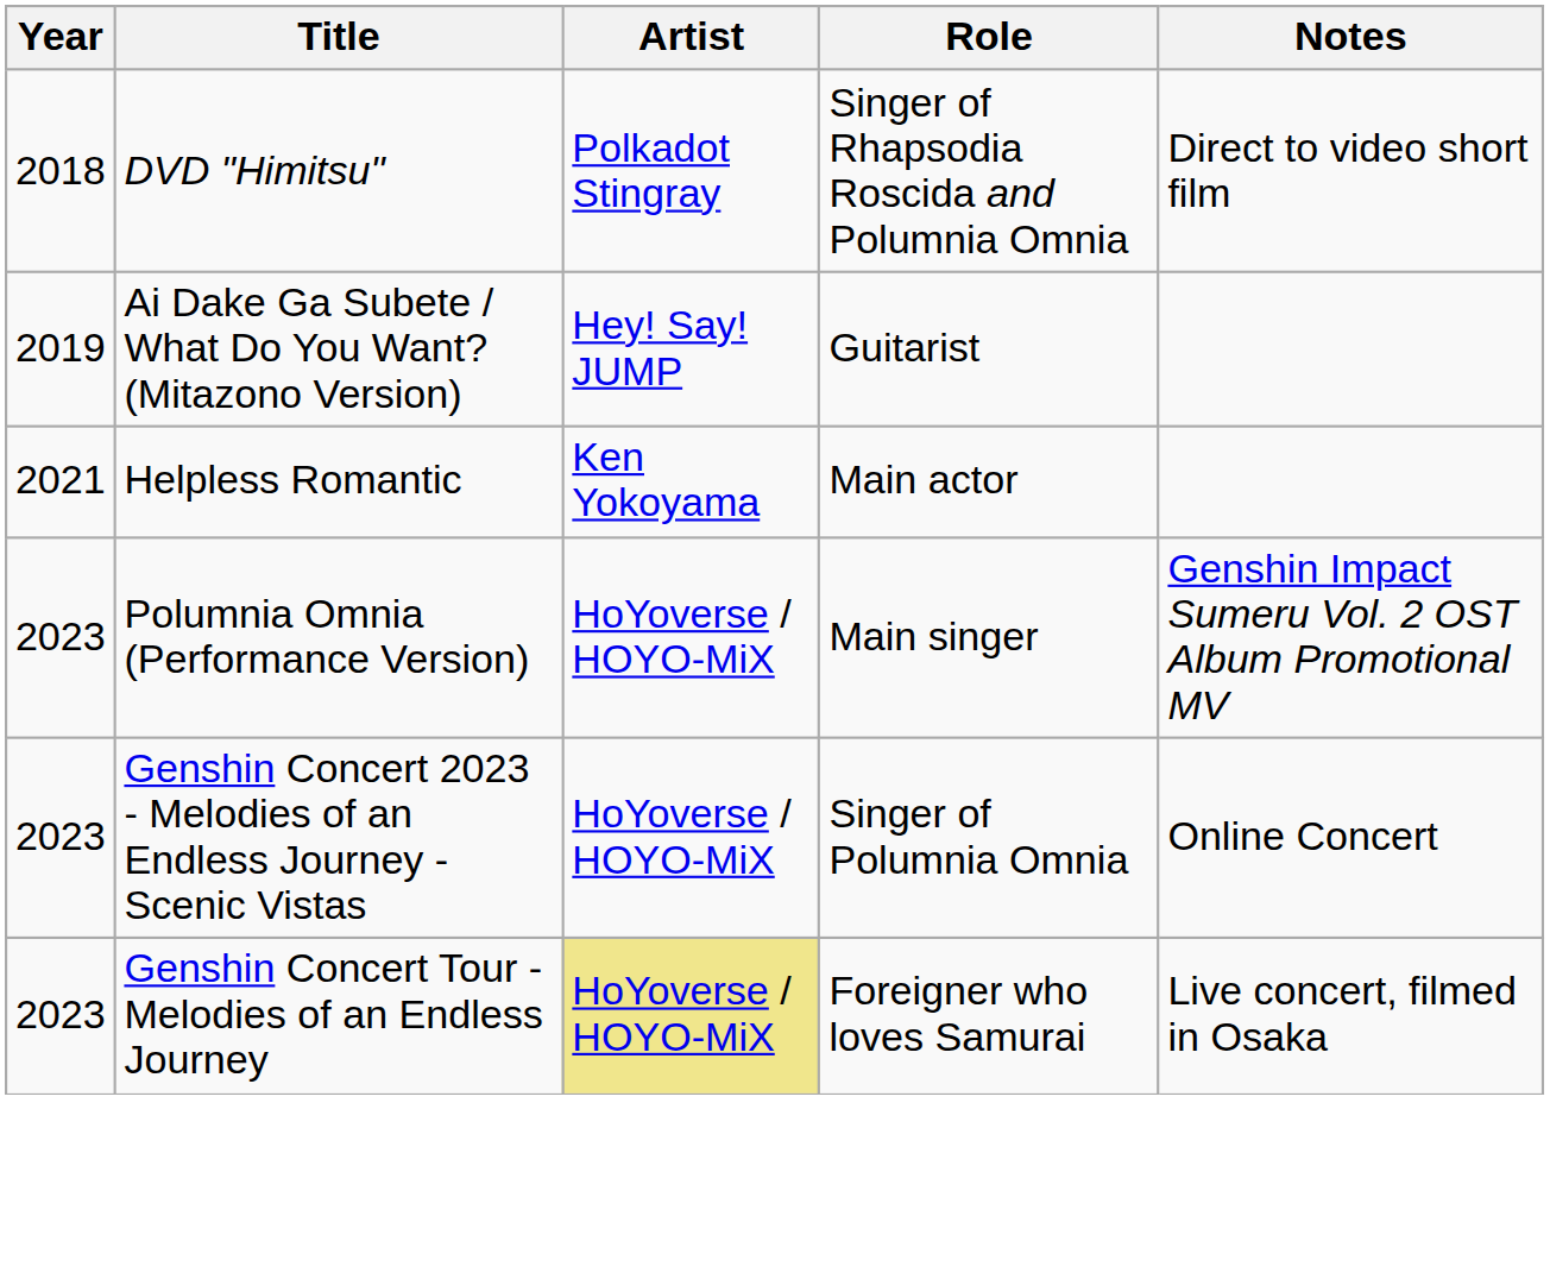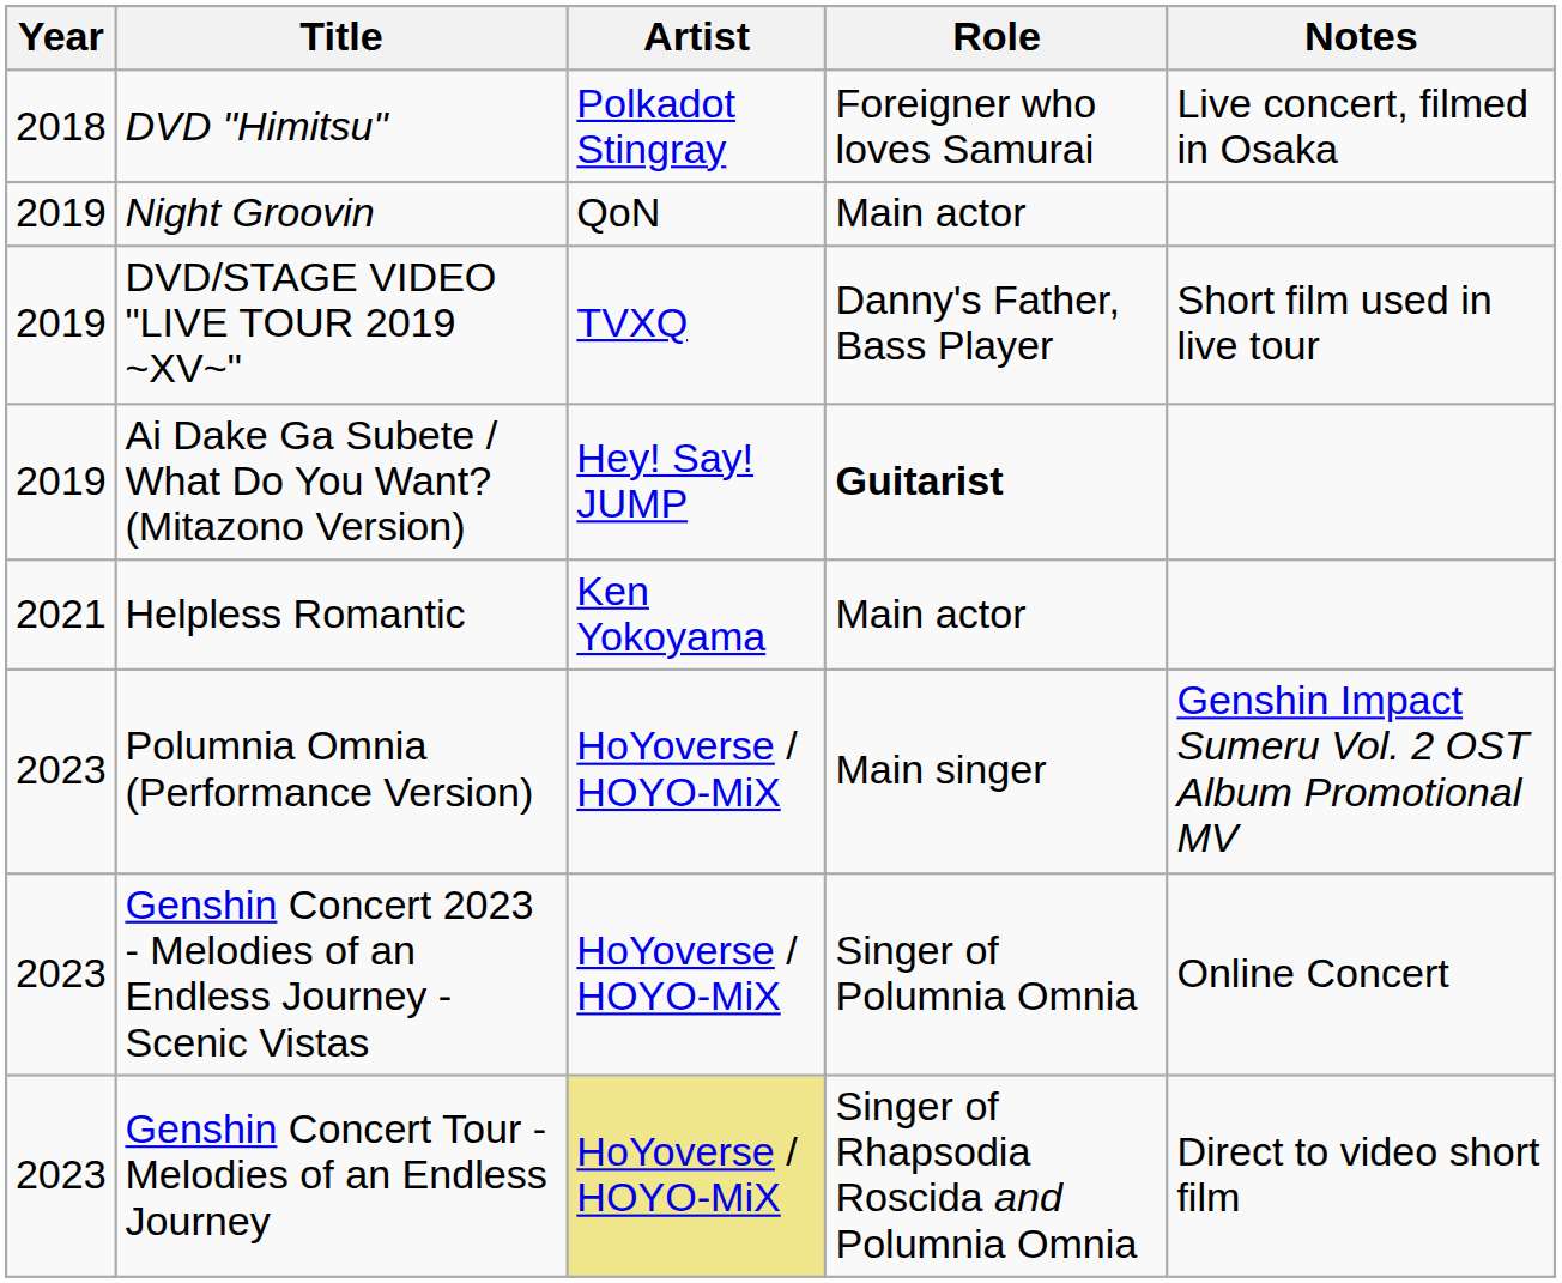DVD "Himitsu" | Role: Singer of Rhapsodia Roscida and Polumnia Omnia -> Foreigner who loves Samurai
DVD "Himitsu" | Notes: Direct to video short film -> Live concert, filmed in Osaka
+ row: 2019 | Night Groovin | QoN | Main actor
+ row: 2019 | DVD/STAGE VIDEO "LIVE TOUR 2019 ~XV~" | TVXQ | Danny's Father, Bass Player | Short film used in live tour
Ai Dake Ga Subete / What Do You Want? (Mitazono Version) | Role: normal -> bold
Genshin Concert Tour - Melodies of an Endless Journey | Role: Foreigner who loves Samurai -> Singer of Rhapsodia Roscida and Polumnia Omnia
Genshin Concert Tour - Melodies of an Endless Journey | Notes: Live concert, filmed in Osaka -> Direct to video short film
